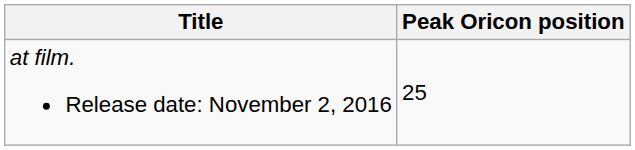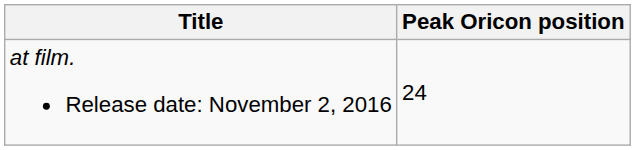at film. Release date: November 2, 2016 | Peak Oricon position: 25 -> 24
